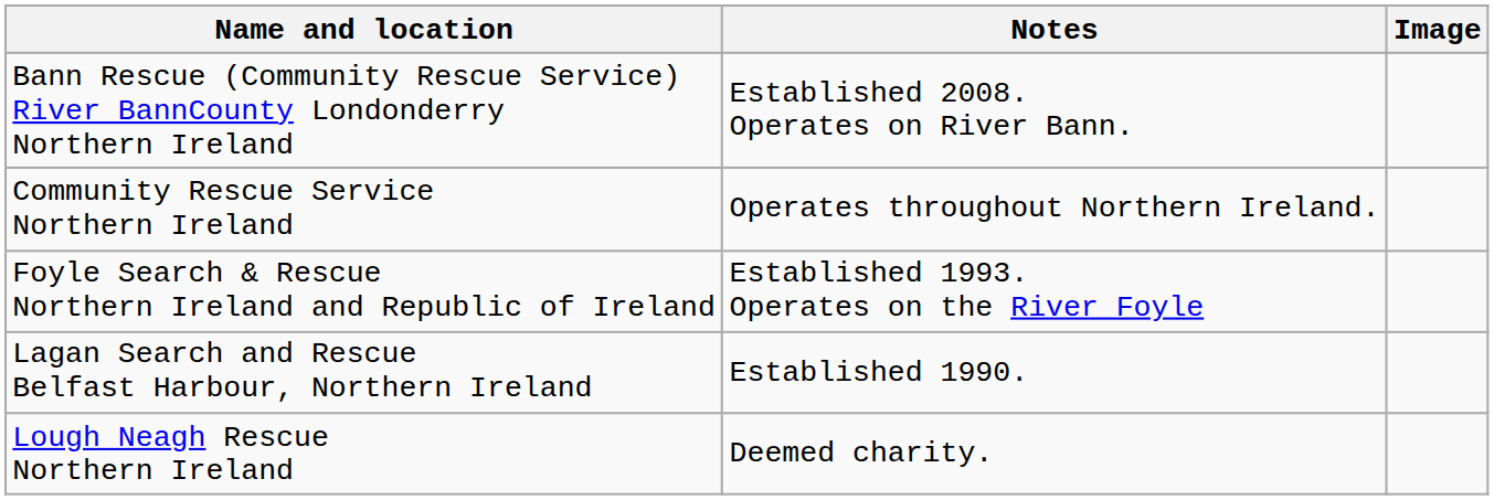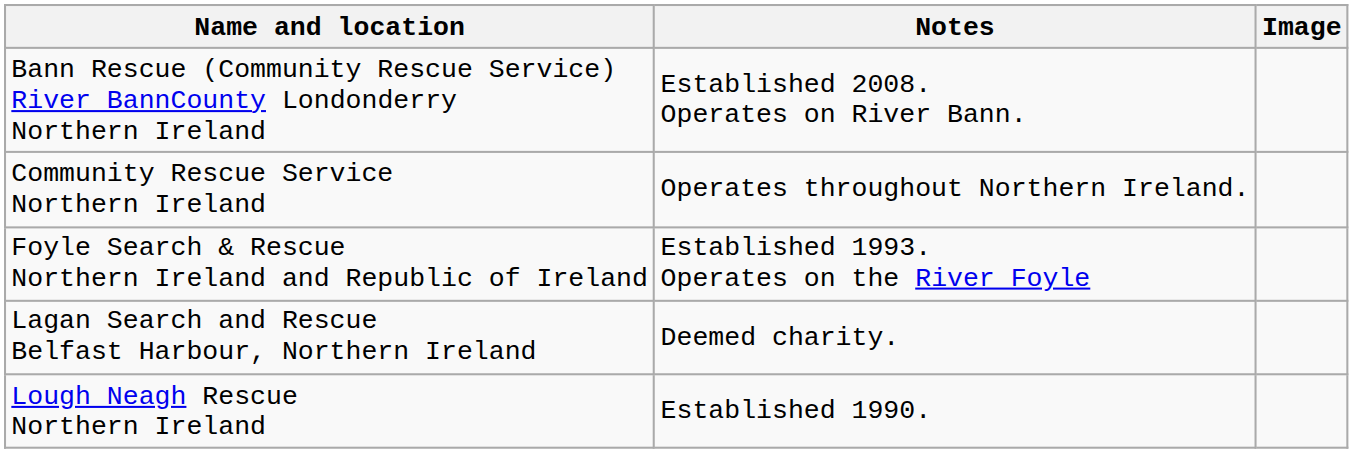Lagan Search and Rescue Belfast Harbour, Northern Ireland | Notes: Established 1990. -> Deemed charity.
Lough Neagh Rescue Northern Ireland | Notes: Deemed charity. -> Established 1990.
